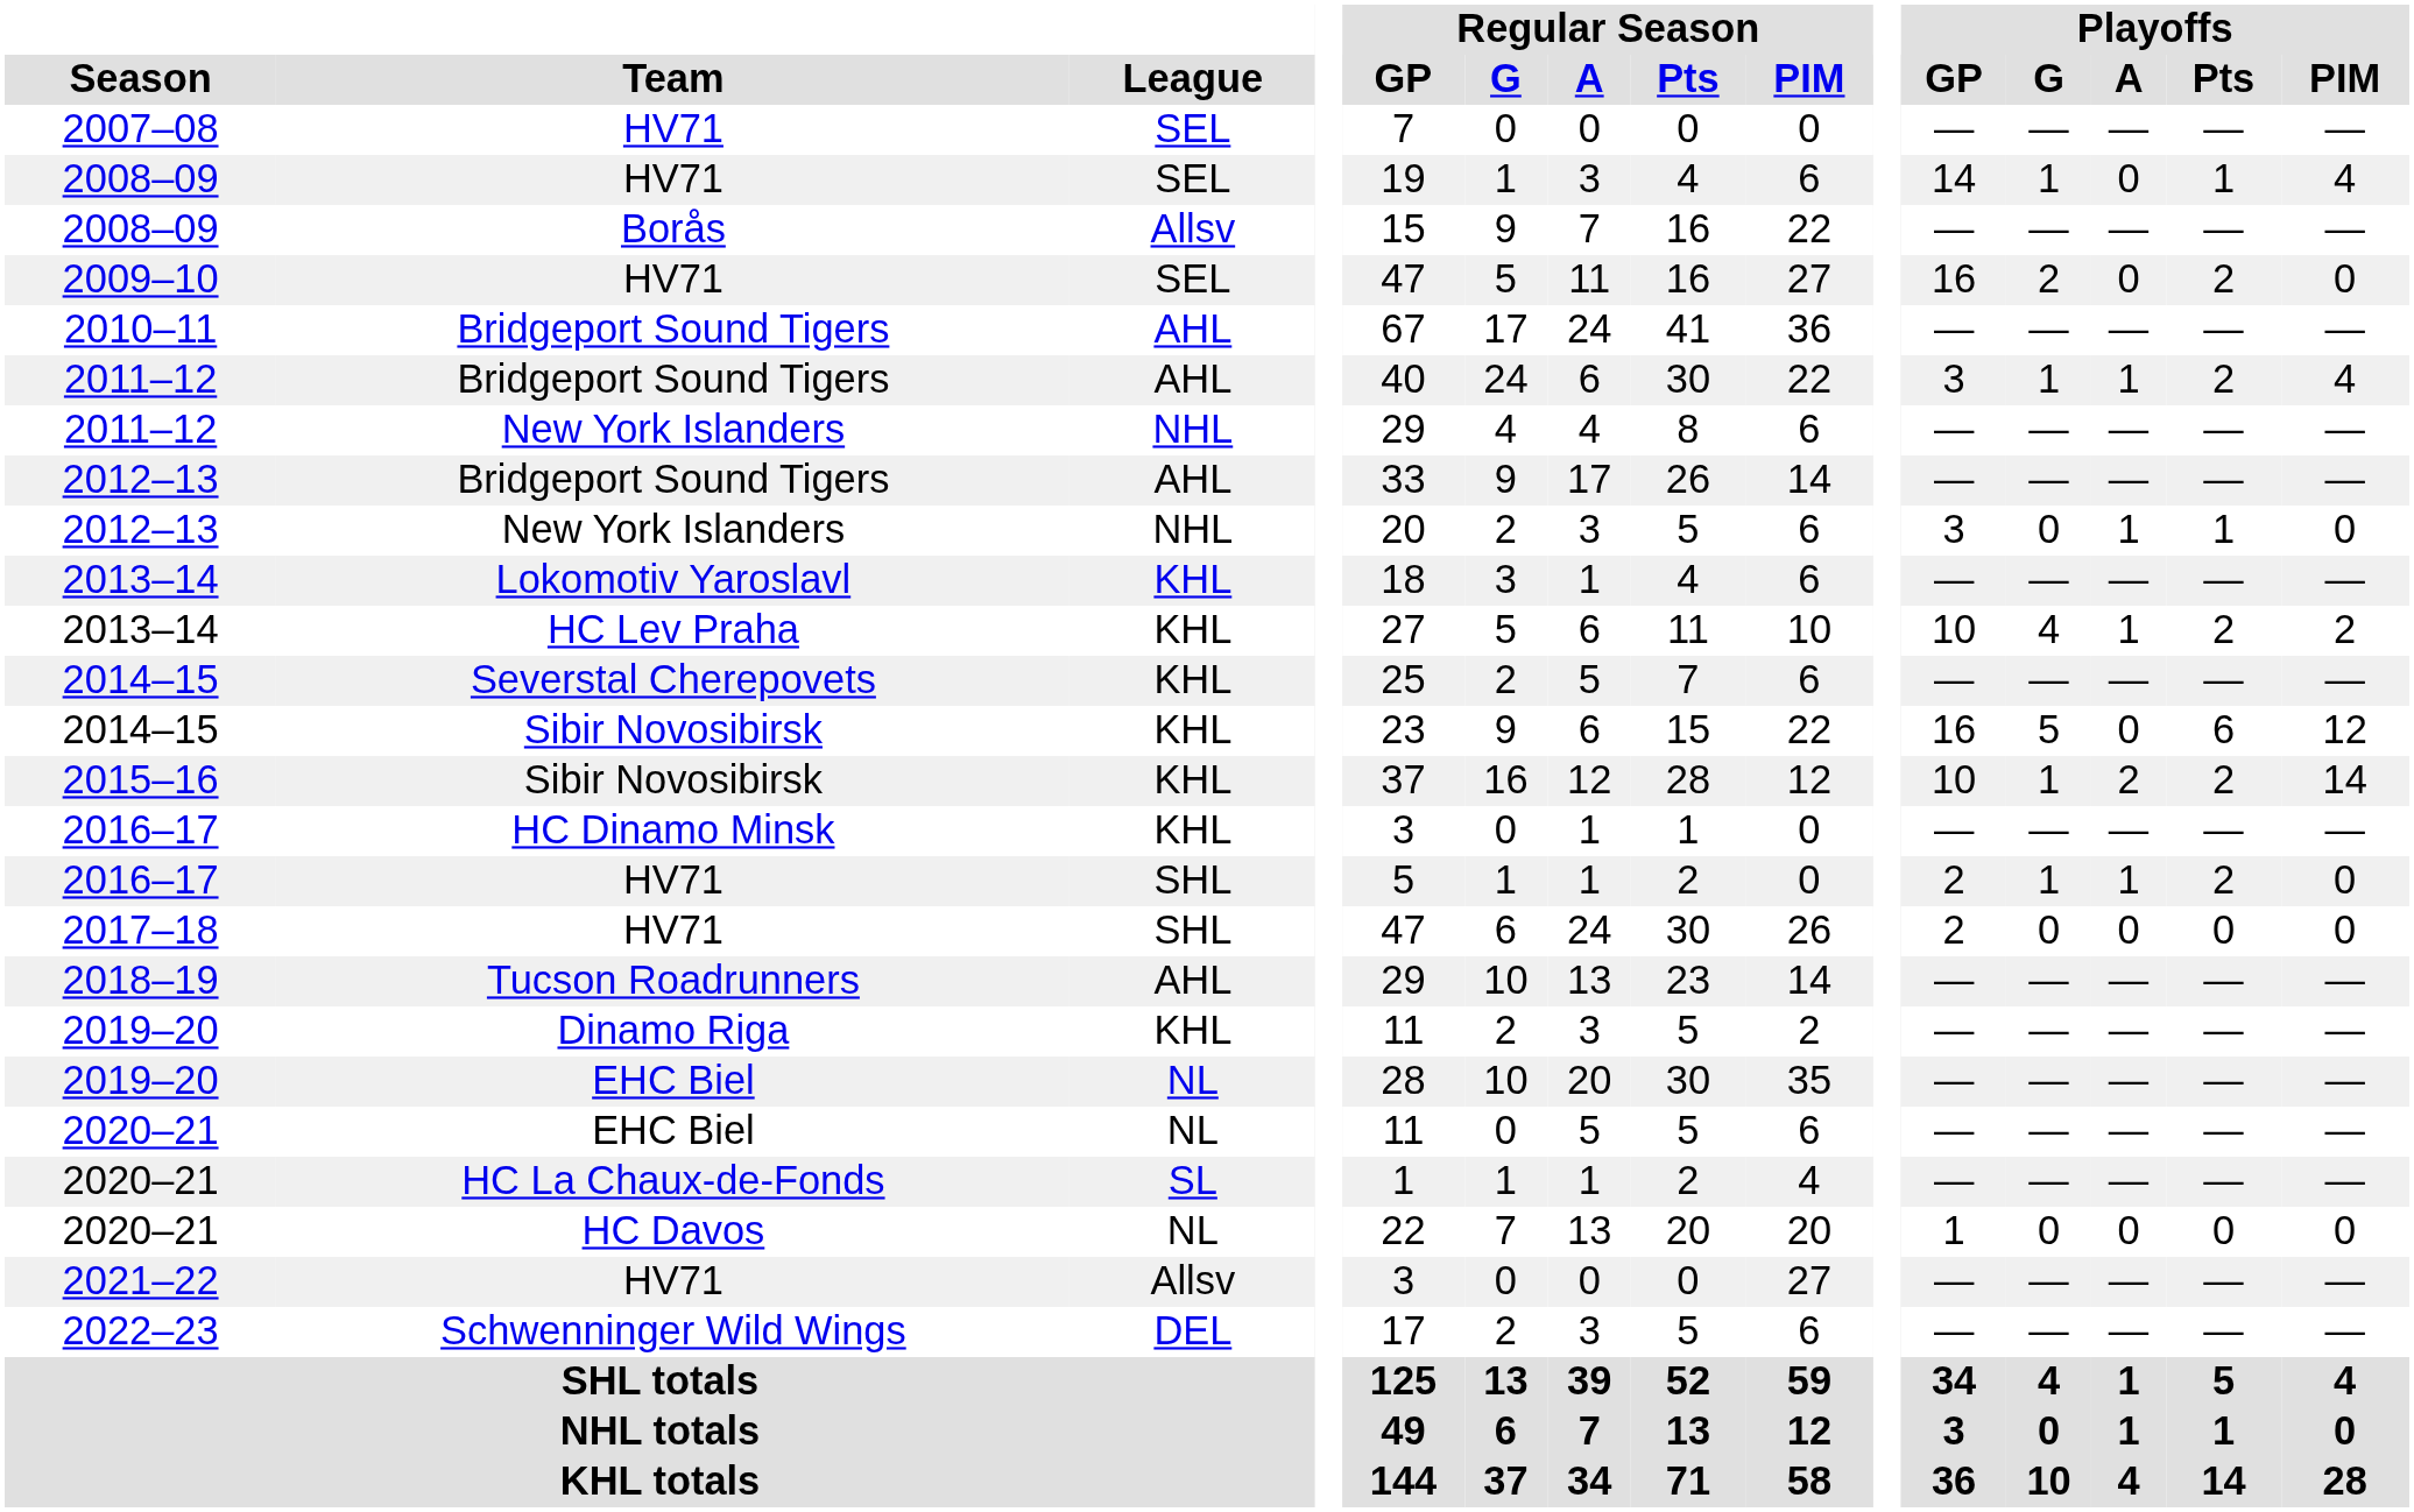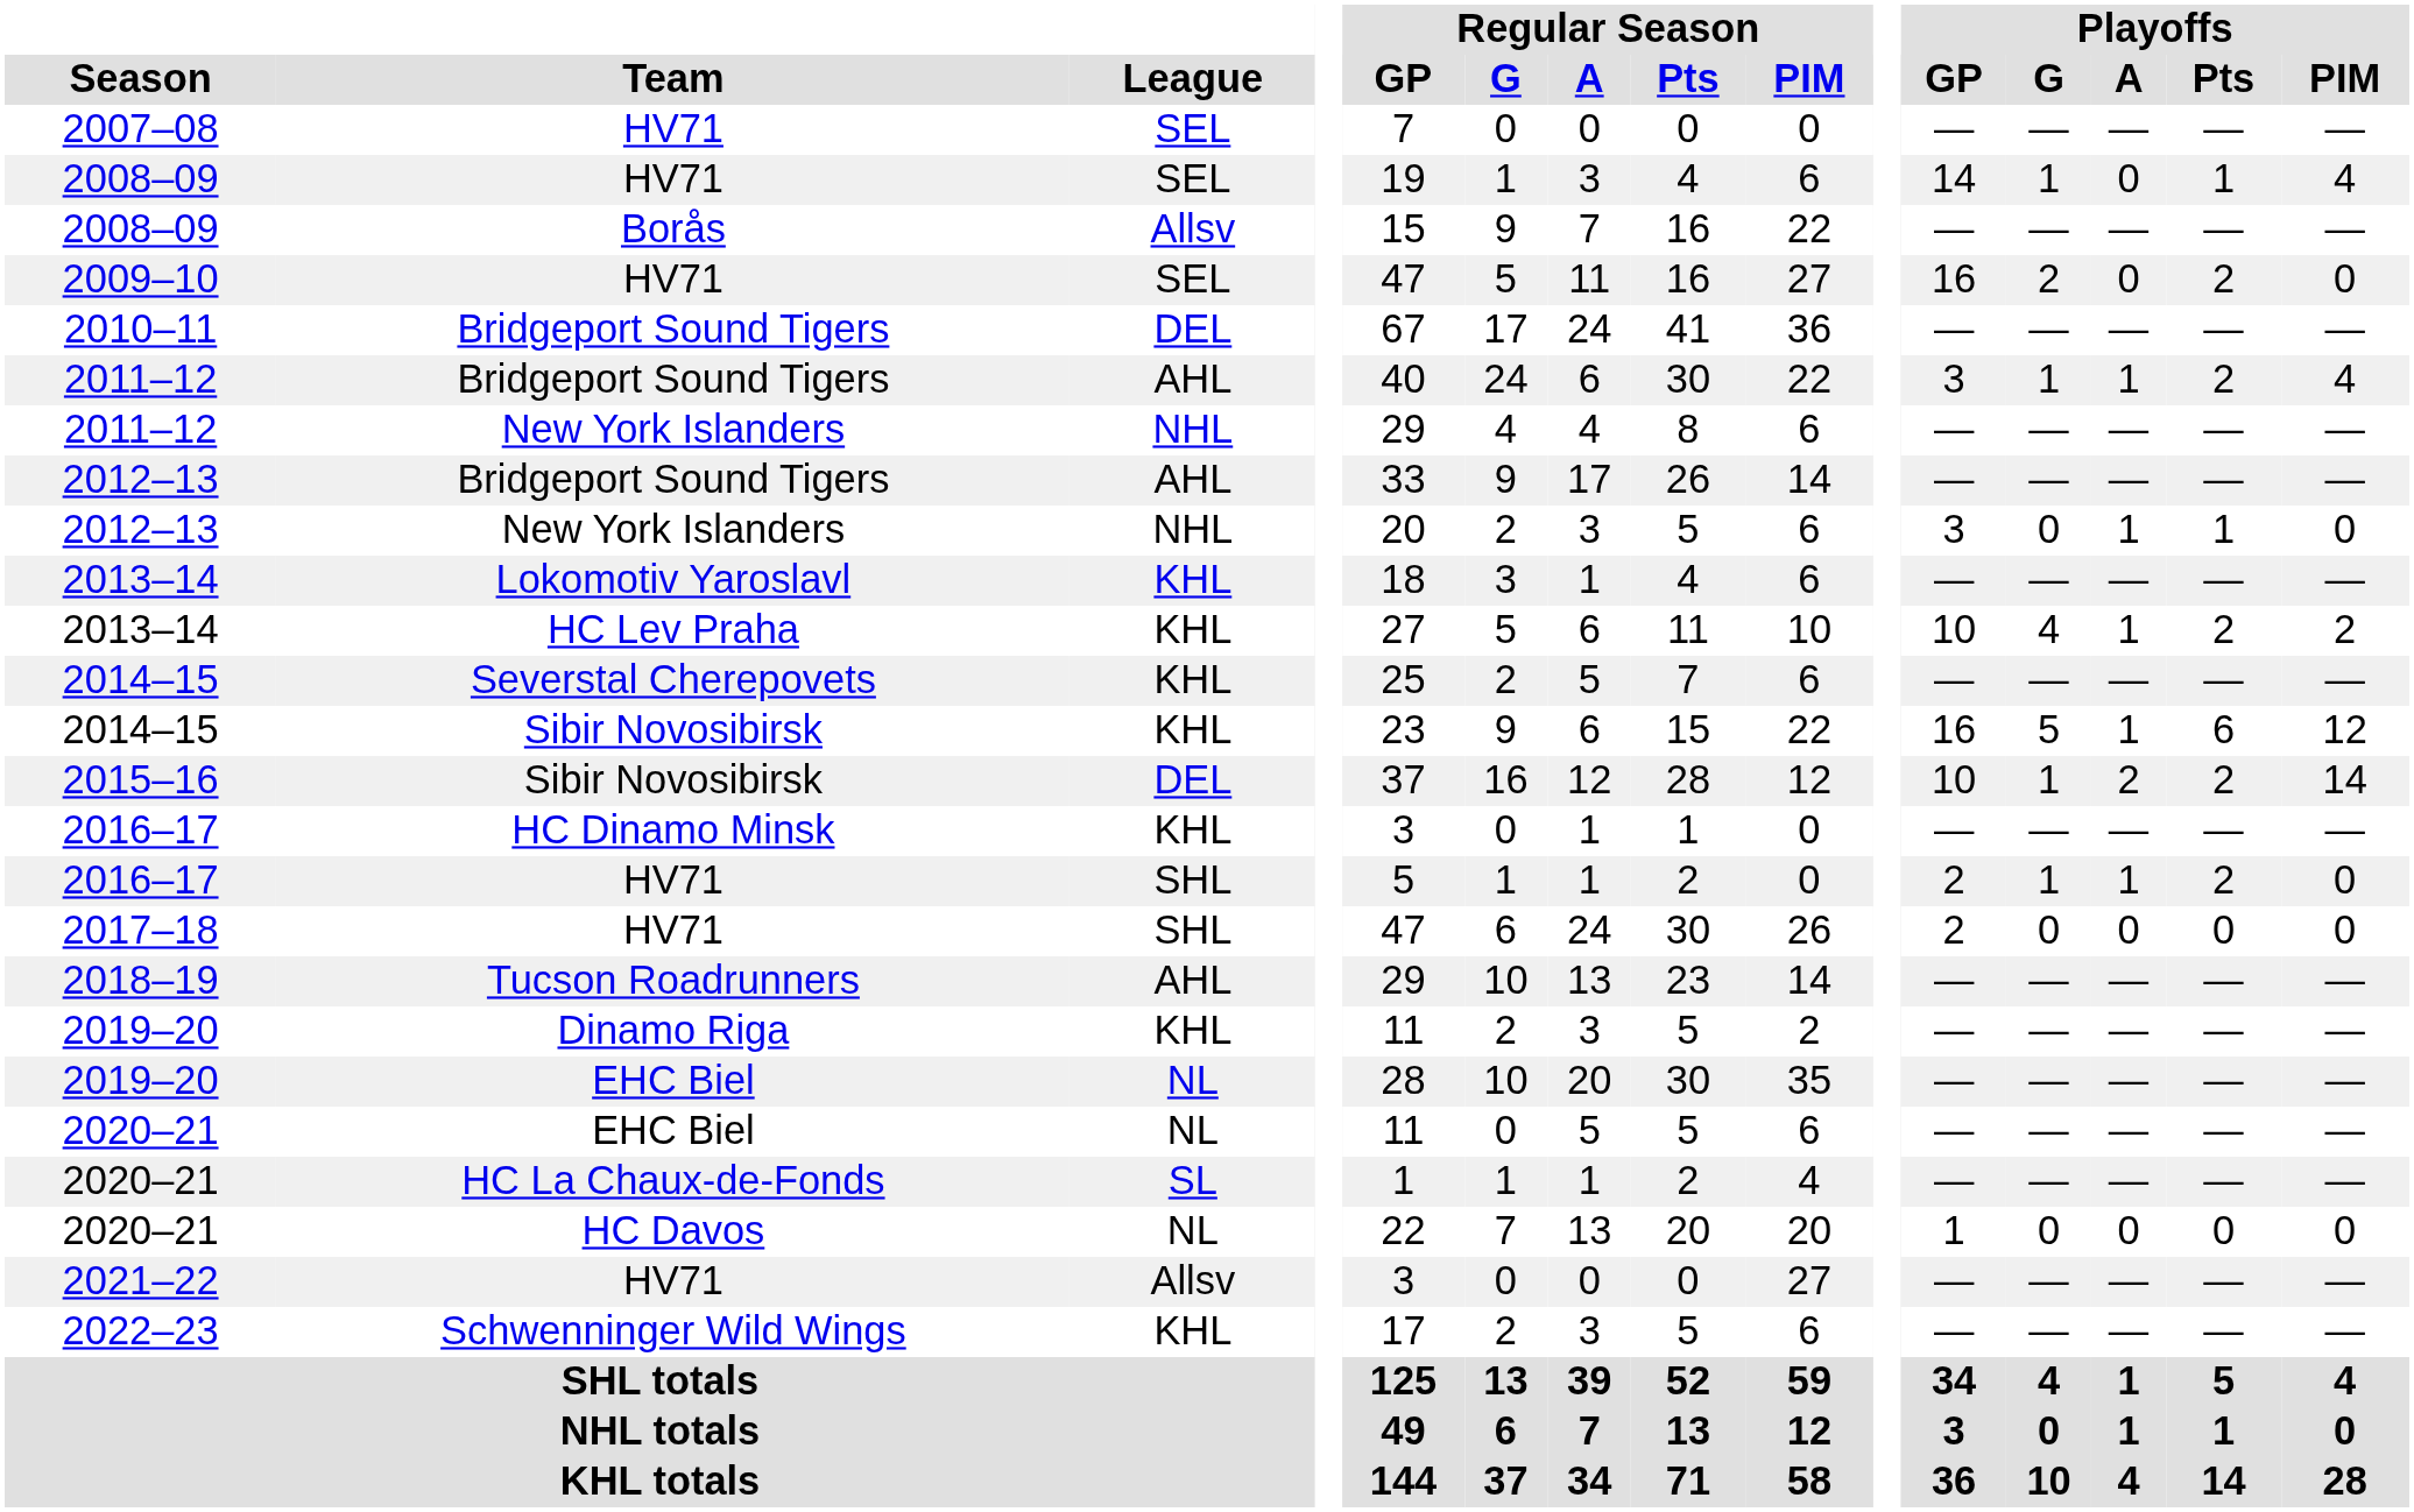2010–11 | League: AHL -> DEL
2014–15 / Sibir Novosibirsk | Playoffs / A: 0 -> 1
2015–16 | League: KHL -> DEL
2022–23 | League: DEL -> KHL
